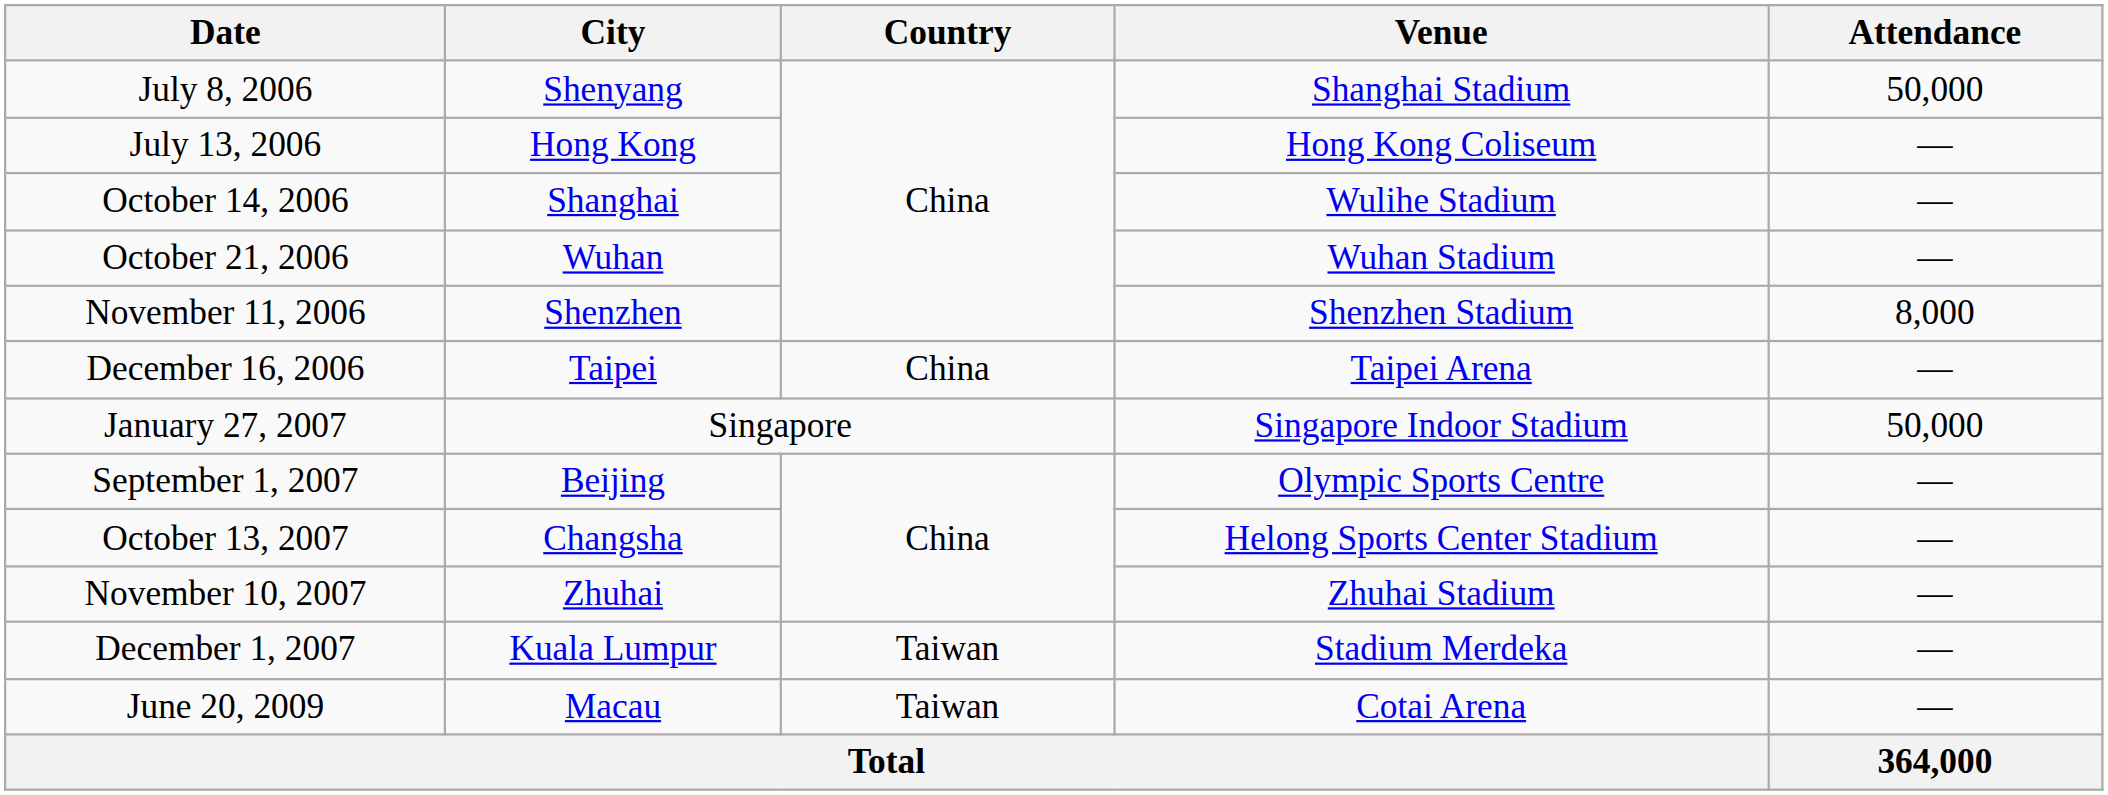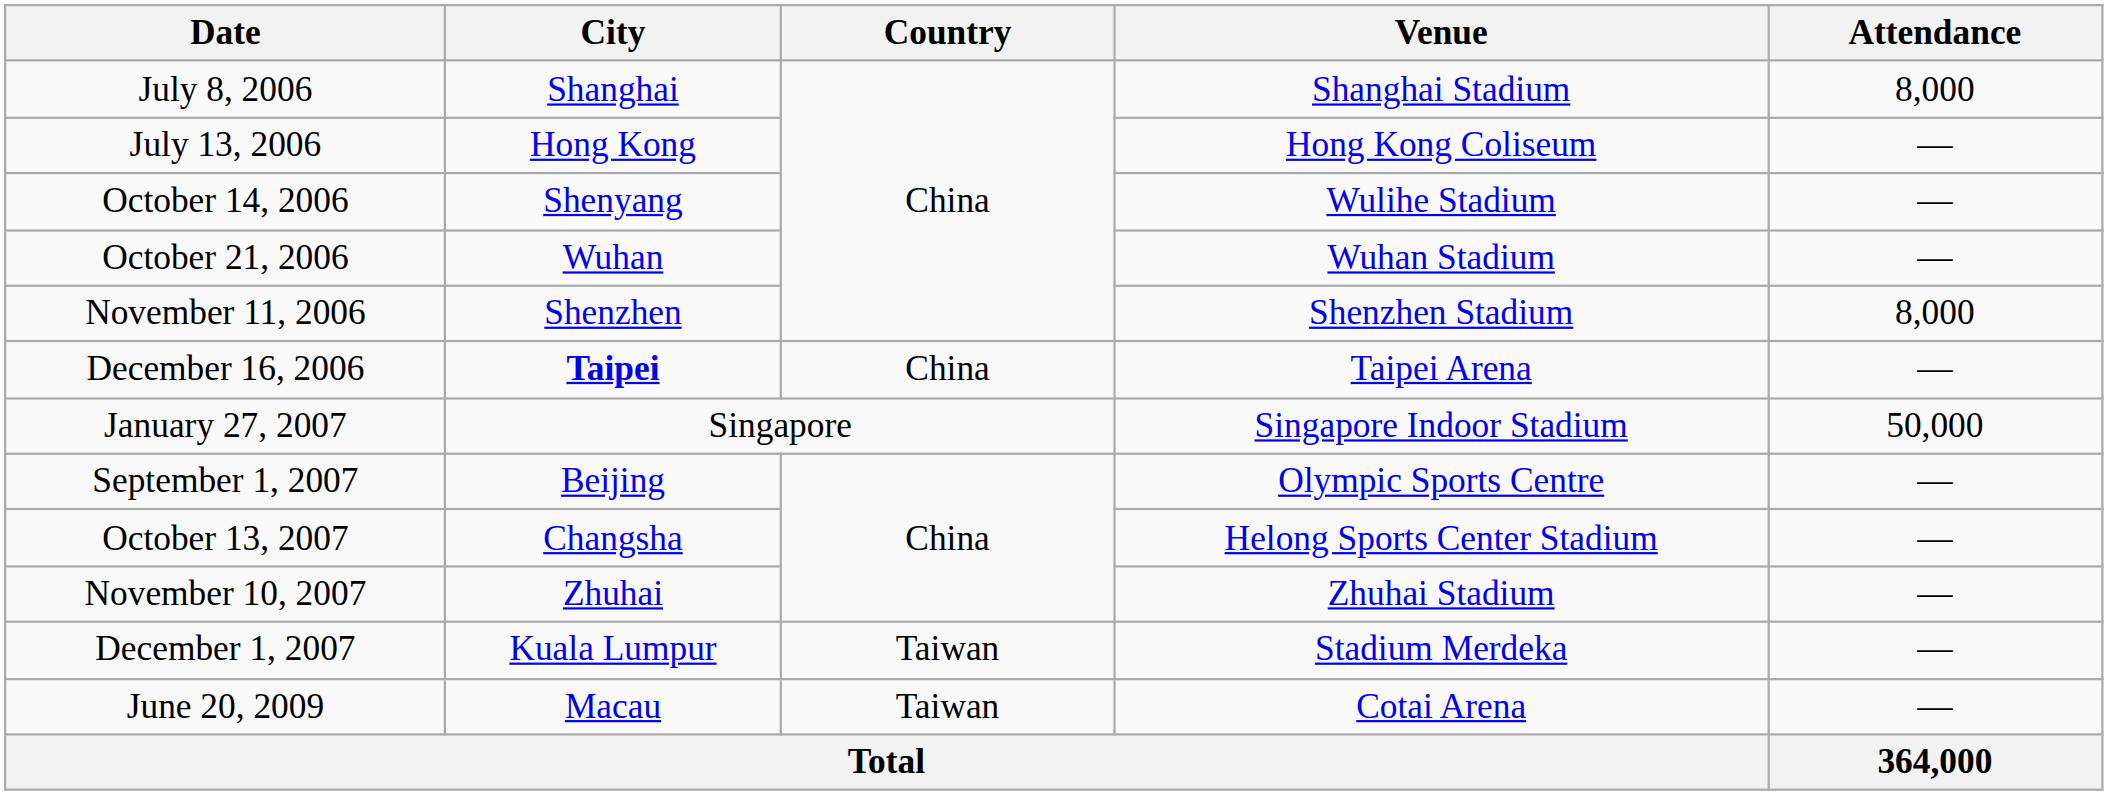July 8, 2006 | City: Shenyang -> Shanghai
July 8, 2006 | Attendance: 50,000 -> 8,000
October 14, 2006 | City: Shanghai -> Shenyang
December 16, 2006 | City: normal -> bold
